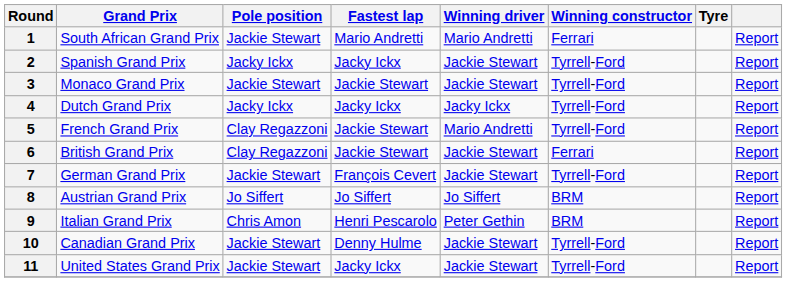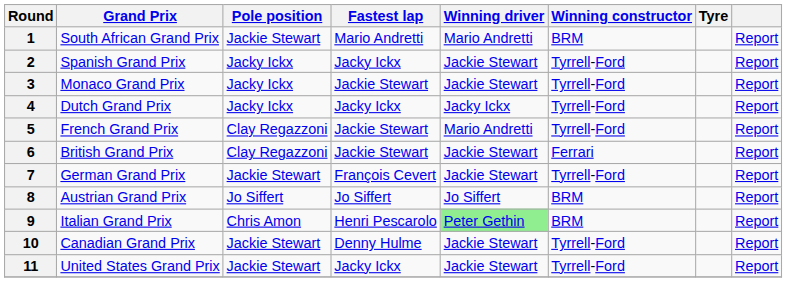1 | Winning constructor: Ferrari -> BRM
3 | Pole position: Jackie Stewart -> Jacky Ickx
9 | Winning driver: no background -> lightgreen background
